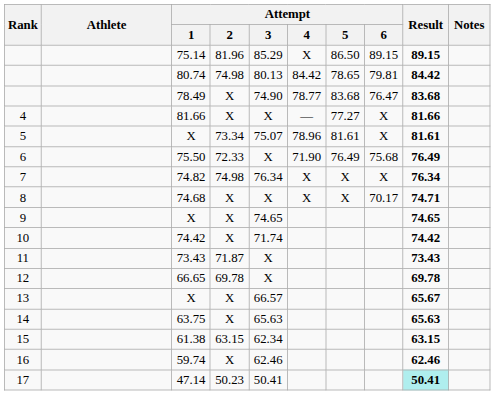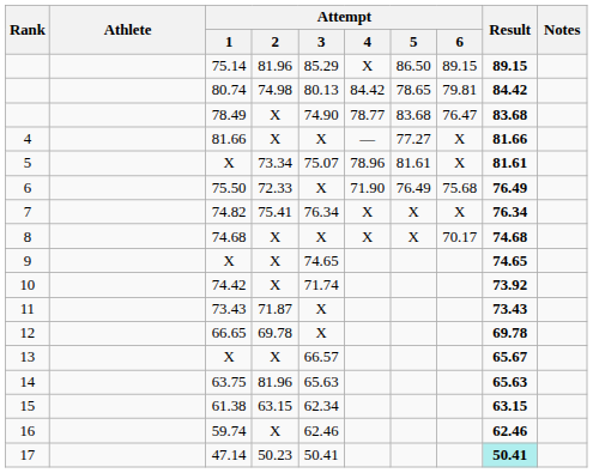7 | Attempt / 2: 74.98 -> 75.41
8 | Result: 74.71 -> 74.68
10 | Result: 74.42 -> 73.92
14 | Attempt / 2: X -> 81.96
